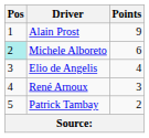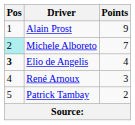Michele Alboreto | Points: 6 -> 7
Elio de Angelis | Pos: normal -> bold
